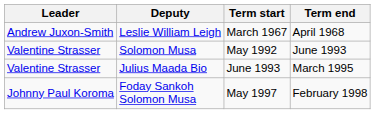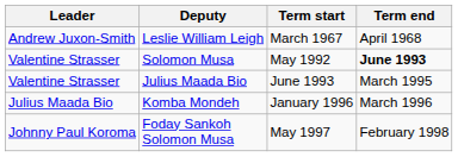Solomon Musa | Term end: normal -> bold
+ row: Julius Maada Bio | Komba Mondeh | January 1996 | March 1996
